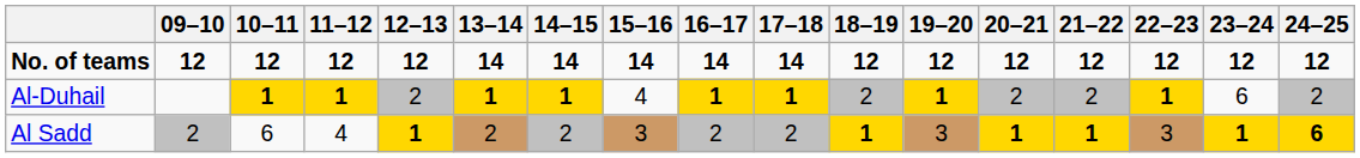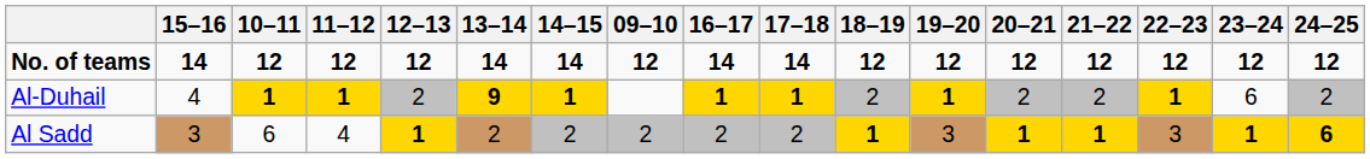columns swapped: 09–10 <-> 15–16
Al-Duhail | 13–14: 1 -> 9
